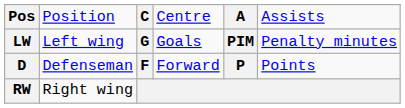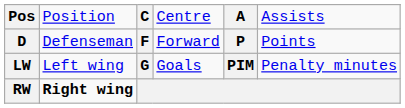rows swapped: D <-> LW
RW | column 2: normal -> bold
